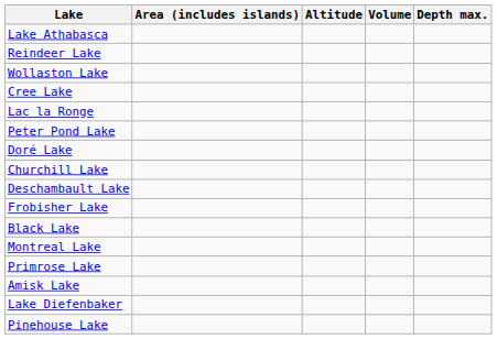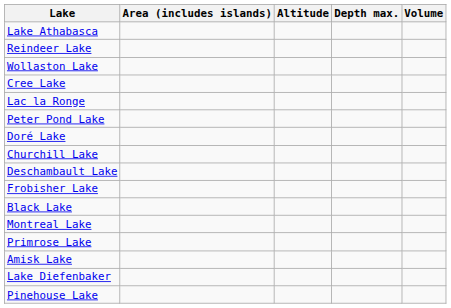columns swapped: Depth max. <-> Volume
